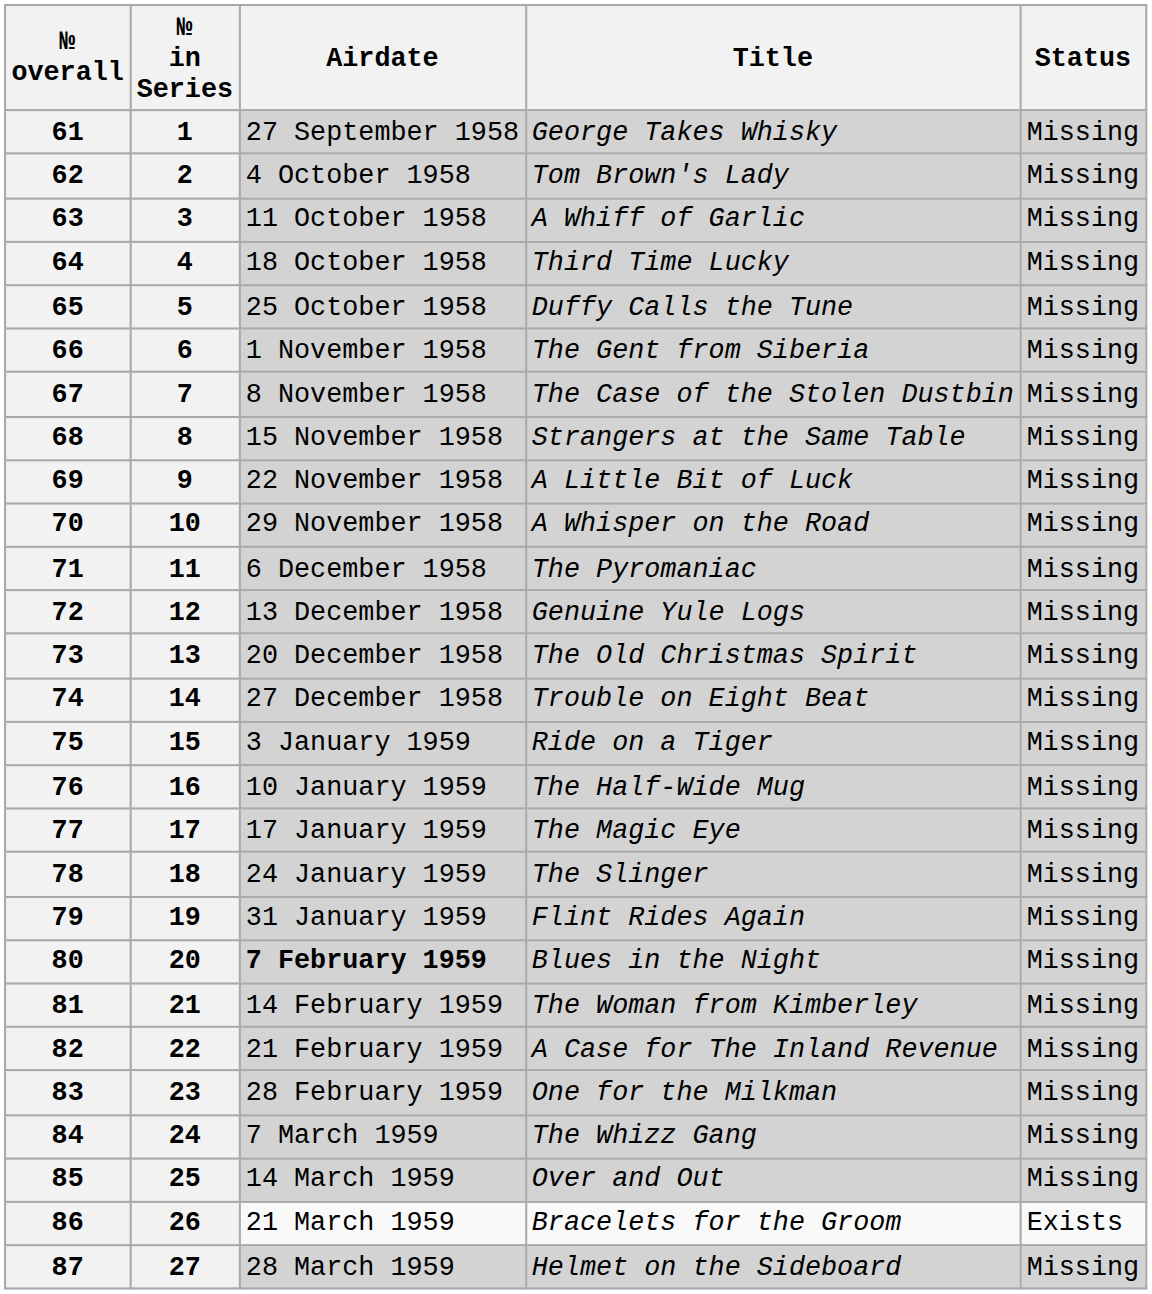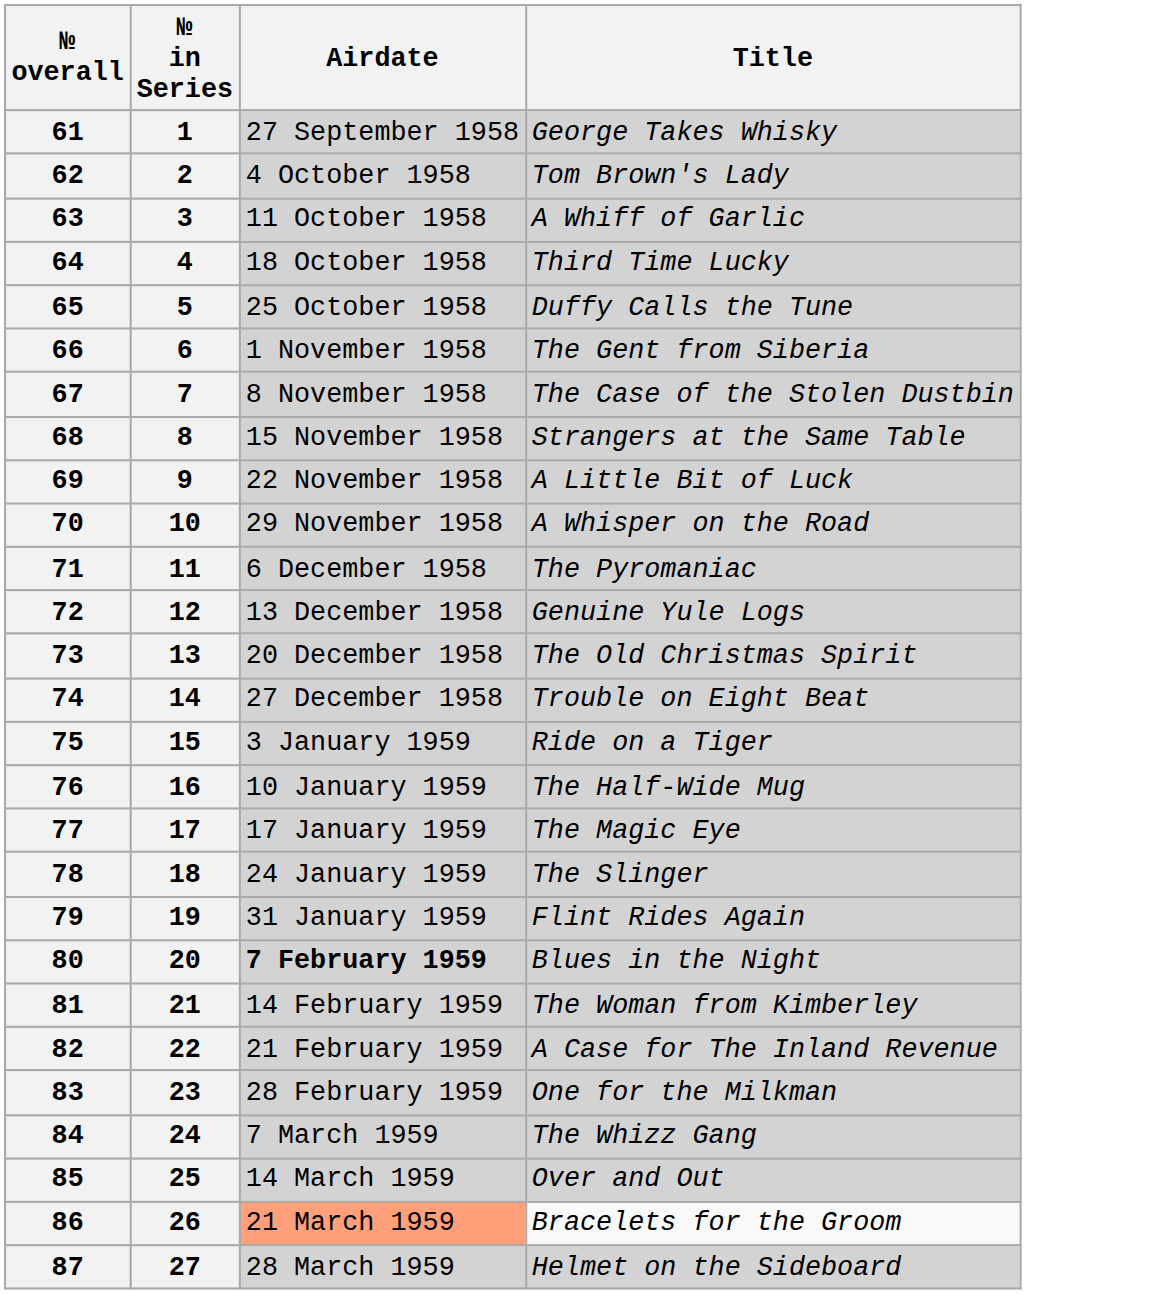- column: Status | Missing | Missing | Missing | Missing | Missing | Missing | Missing | Missing | Missing | Missing | Missing | Missing | Missing | Missing | Missing | Missing | Missing | Missing | Missing | Missing | Missing | Missing | Missing | Missing | Missing | Exists | Missing
86 | Airdate: no background -> lightsalmon background
